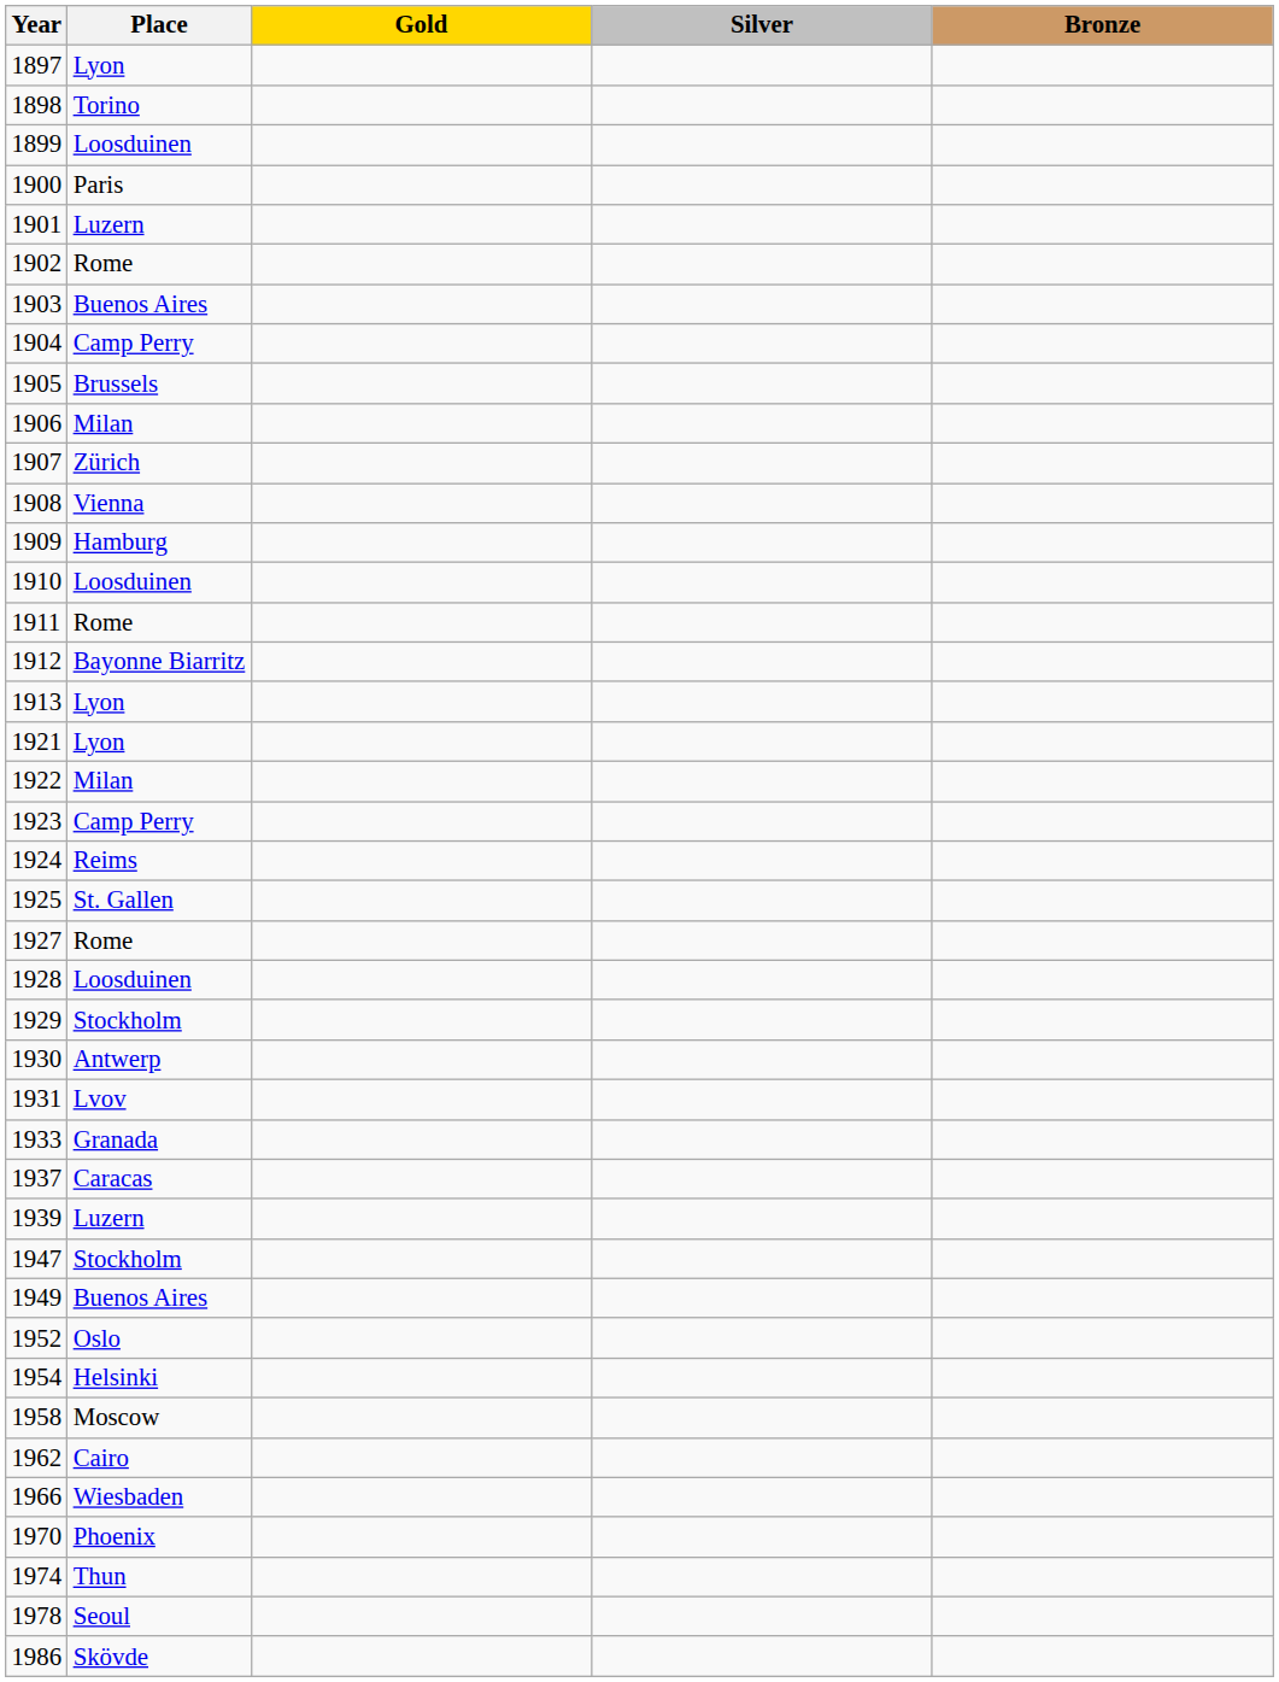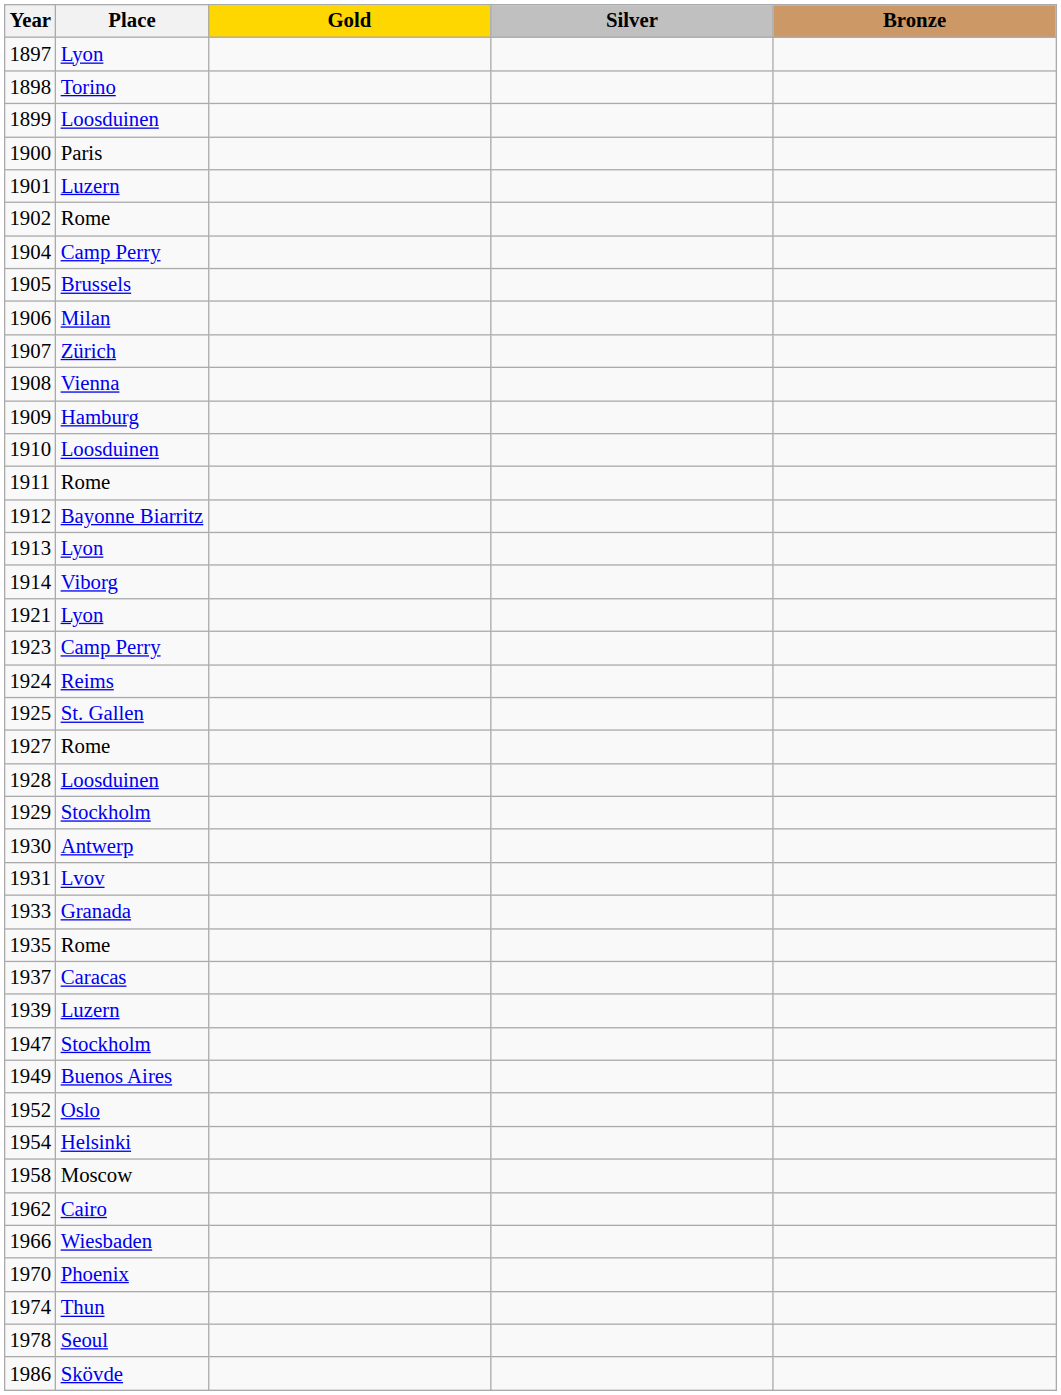- row: 1903 | Buenos Aires
+ row: 1914 | Viborg
- row: 1922 | Milan
+ row: 1935 | Rome
